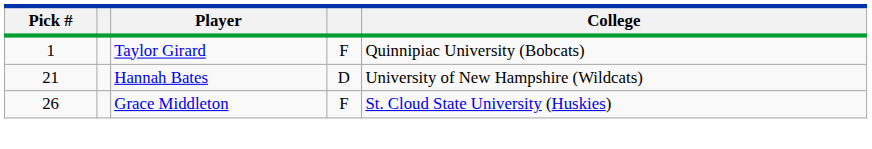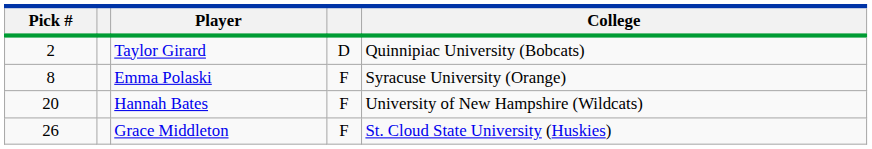Taylor Girard | Pick #: 1 -> 2
Taylor Girard | column 4: F -> D
+ row: 8 | Emma Polaski | F | Syracuse University (Orange)
Hannah Bates | Pick #: 21 -> 20
Hannah Bates | column 4: D -> F
